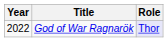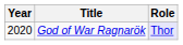God of War Ragnarök | Year: 2022 -> 2020
